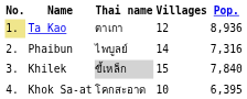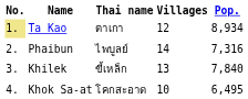Ta Kao | Pop.: 8,936 -> 8,934
Khilek | Thai name: lightgrey background -> no background
Khilek | Villages: 15 -> 13
Khok Sa-at | Pop.: 6,395 -> 6,495
